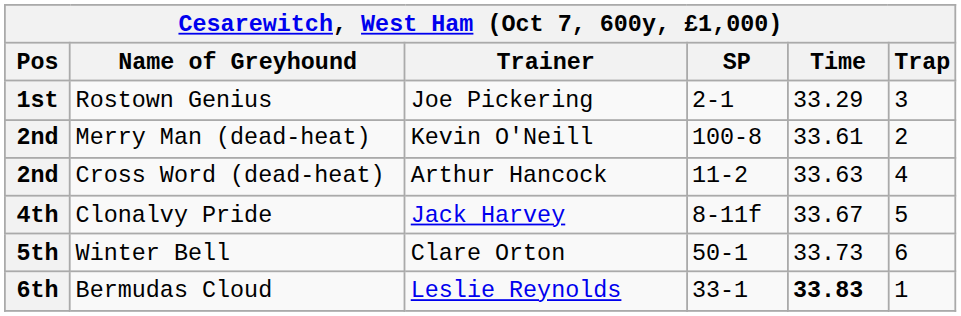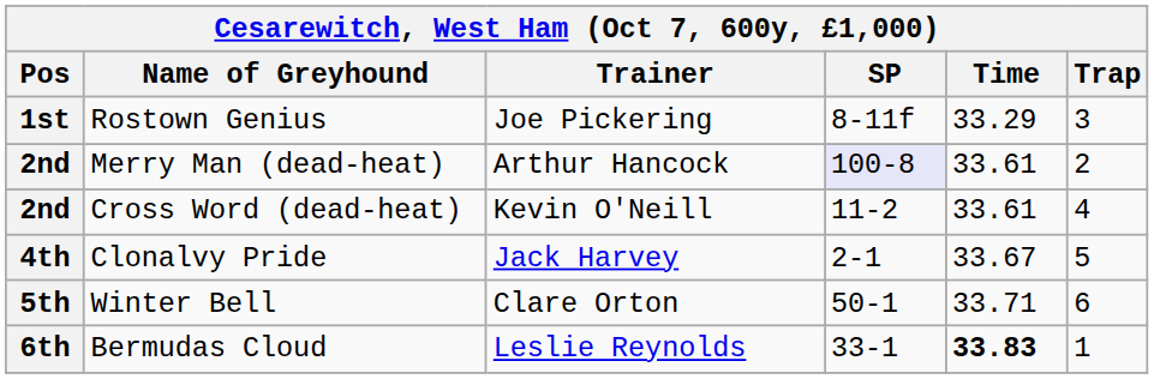Rostown Genius | SP: 2-1 -> 8-11f
Merry Man (dead-heat) | Trainer: Kevin O'Neill -> Arthur Hancock
Merry Man (dead-heat) | SP: no background -> lavender background
Cross Word (dead-heat) | Trainer: Arthur Hancock -> Kevin O'Neill
Cross Word (dead-heat) | Time: 33.63 -> 33.61
Clonalvy Pride | SP: 8-11f -> 2-1
Winter Bell | Time: 33.73 -> 33.71
